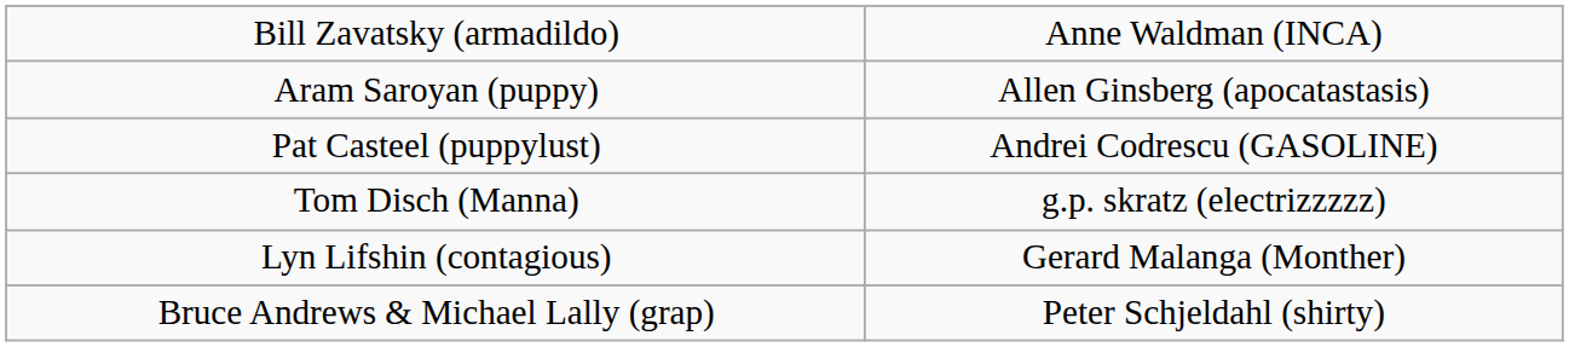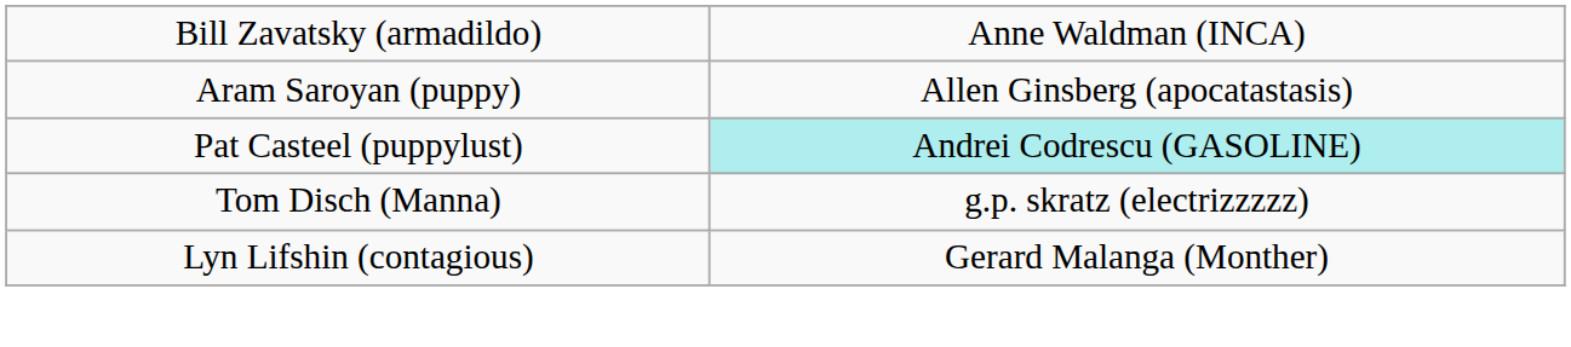Pat Casteel (puppylust) | column 2: no background -> paleturquoise background
- row: Bruce Andrews & Michael Lally (grap) | Peter Schjeldahl (shirty)
